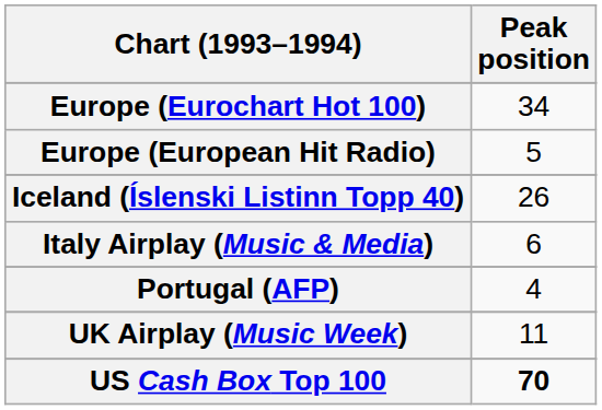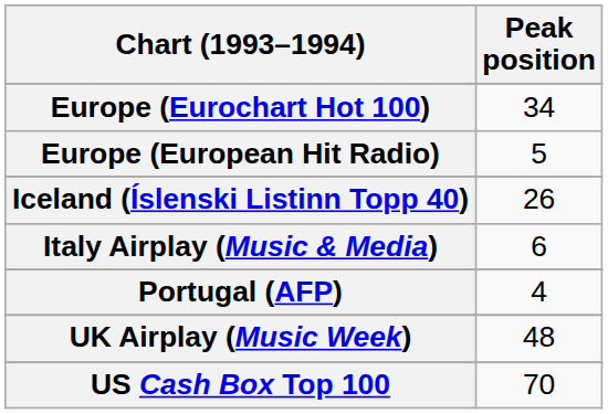UK Airplay (Music Week) | Peak position: 11 -> 48
US Cash Box Top 100 | Peak position: bold -> normal
